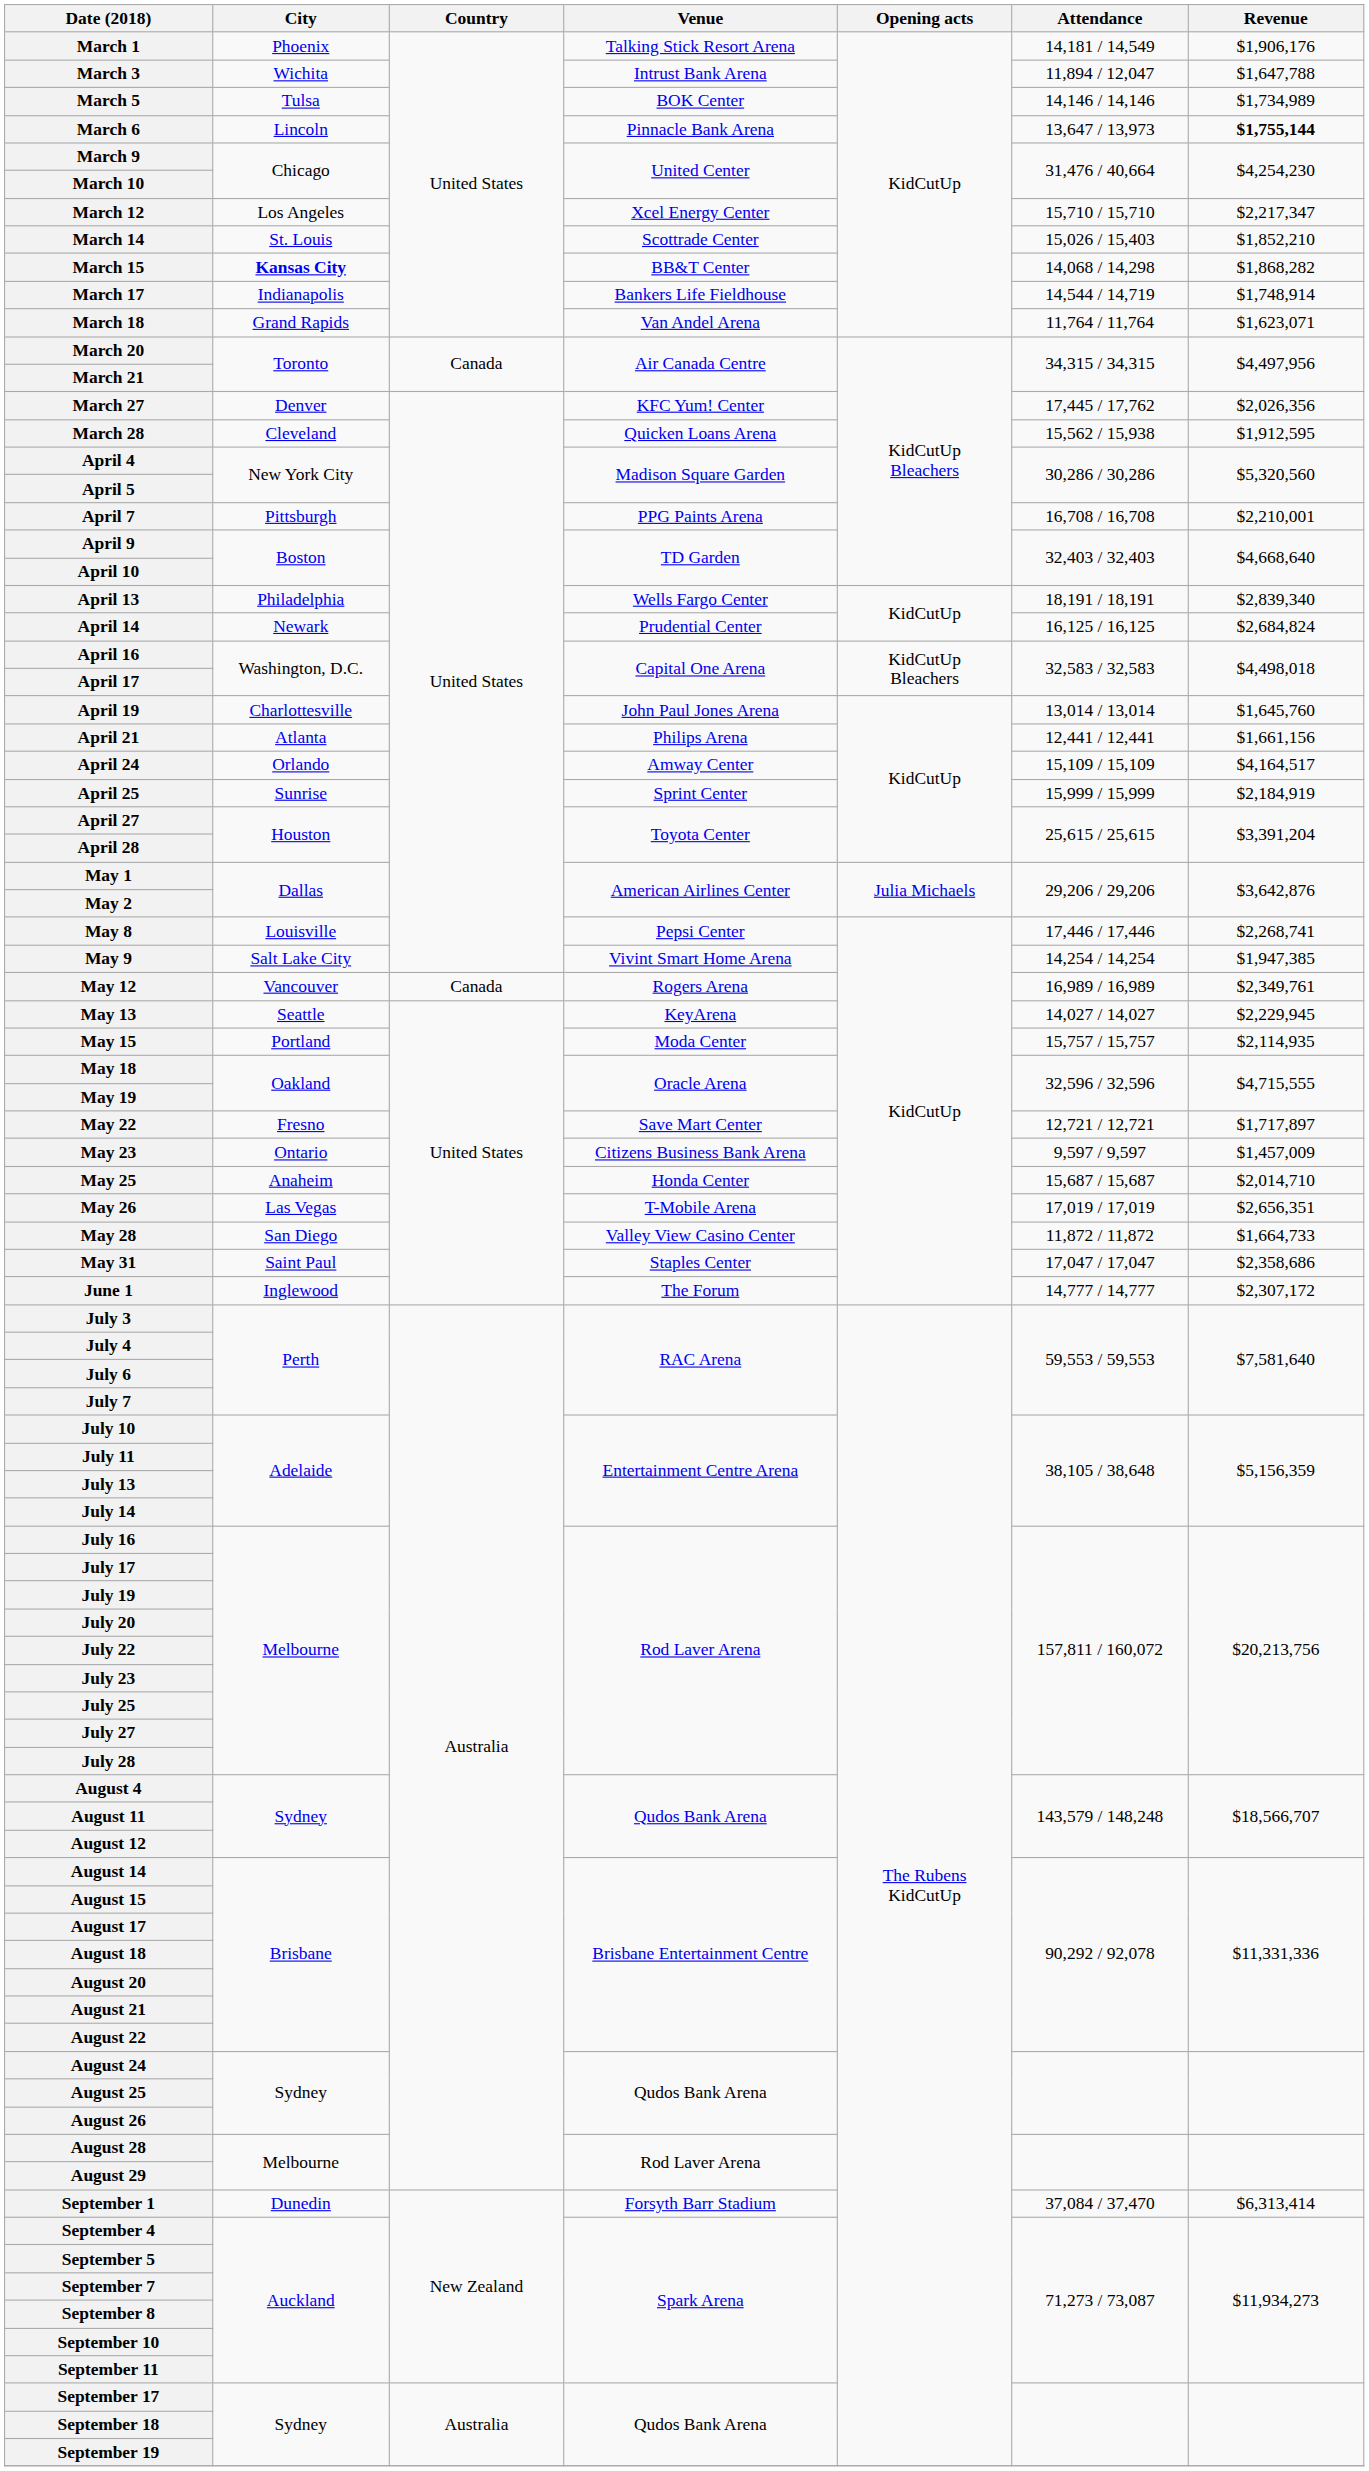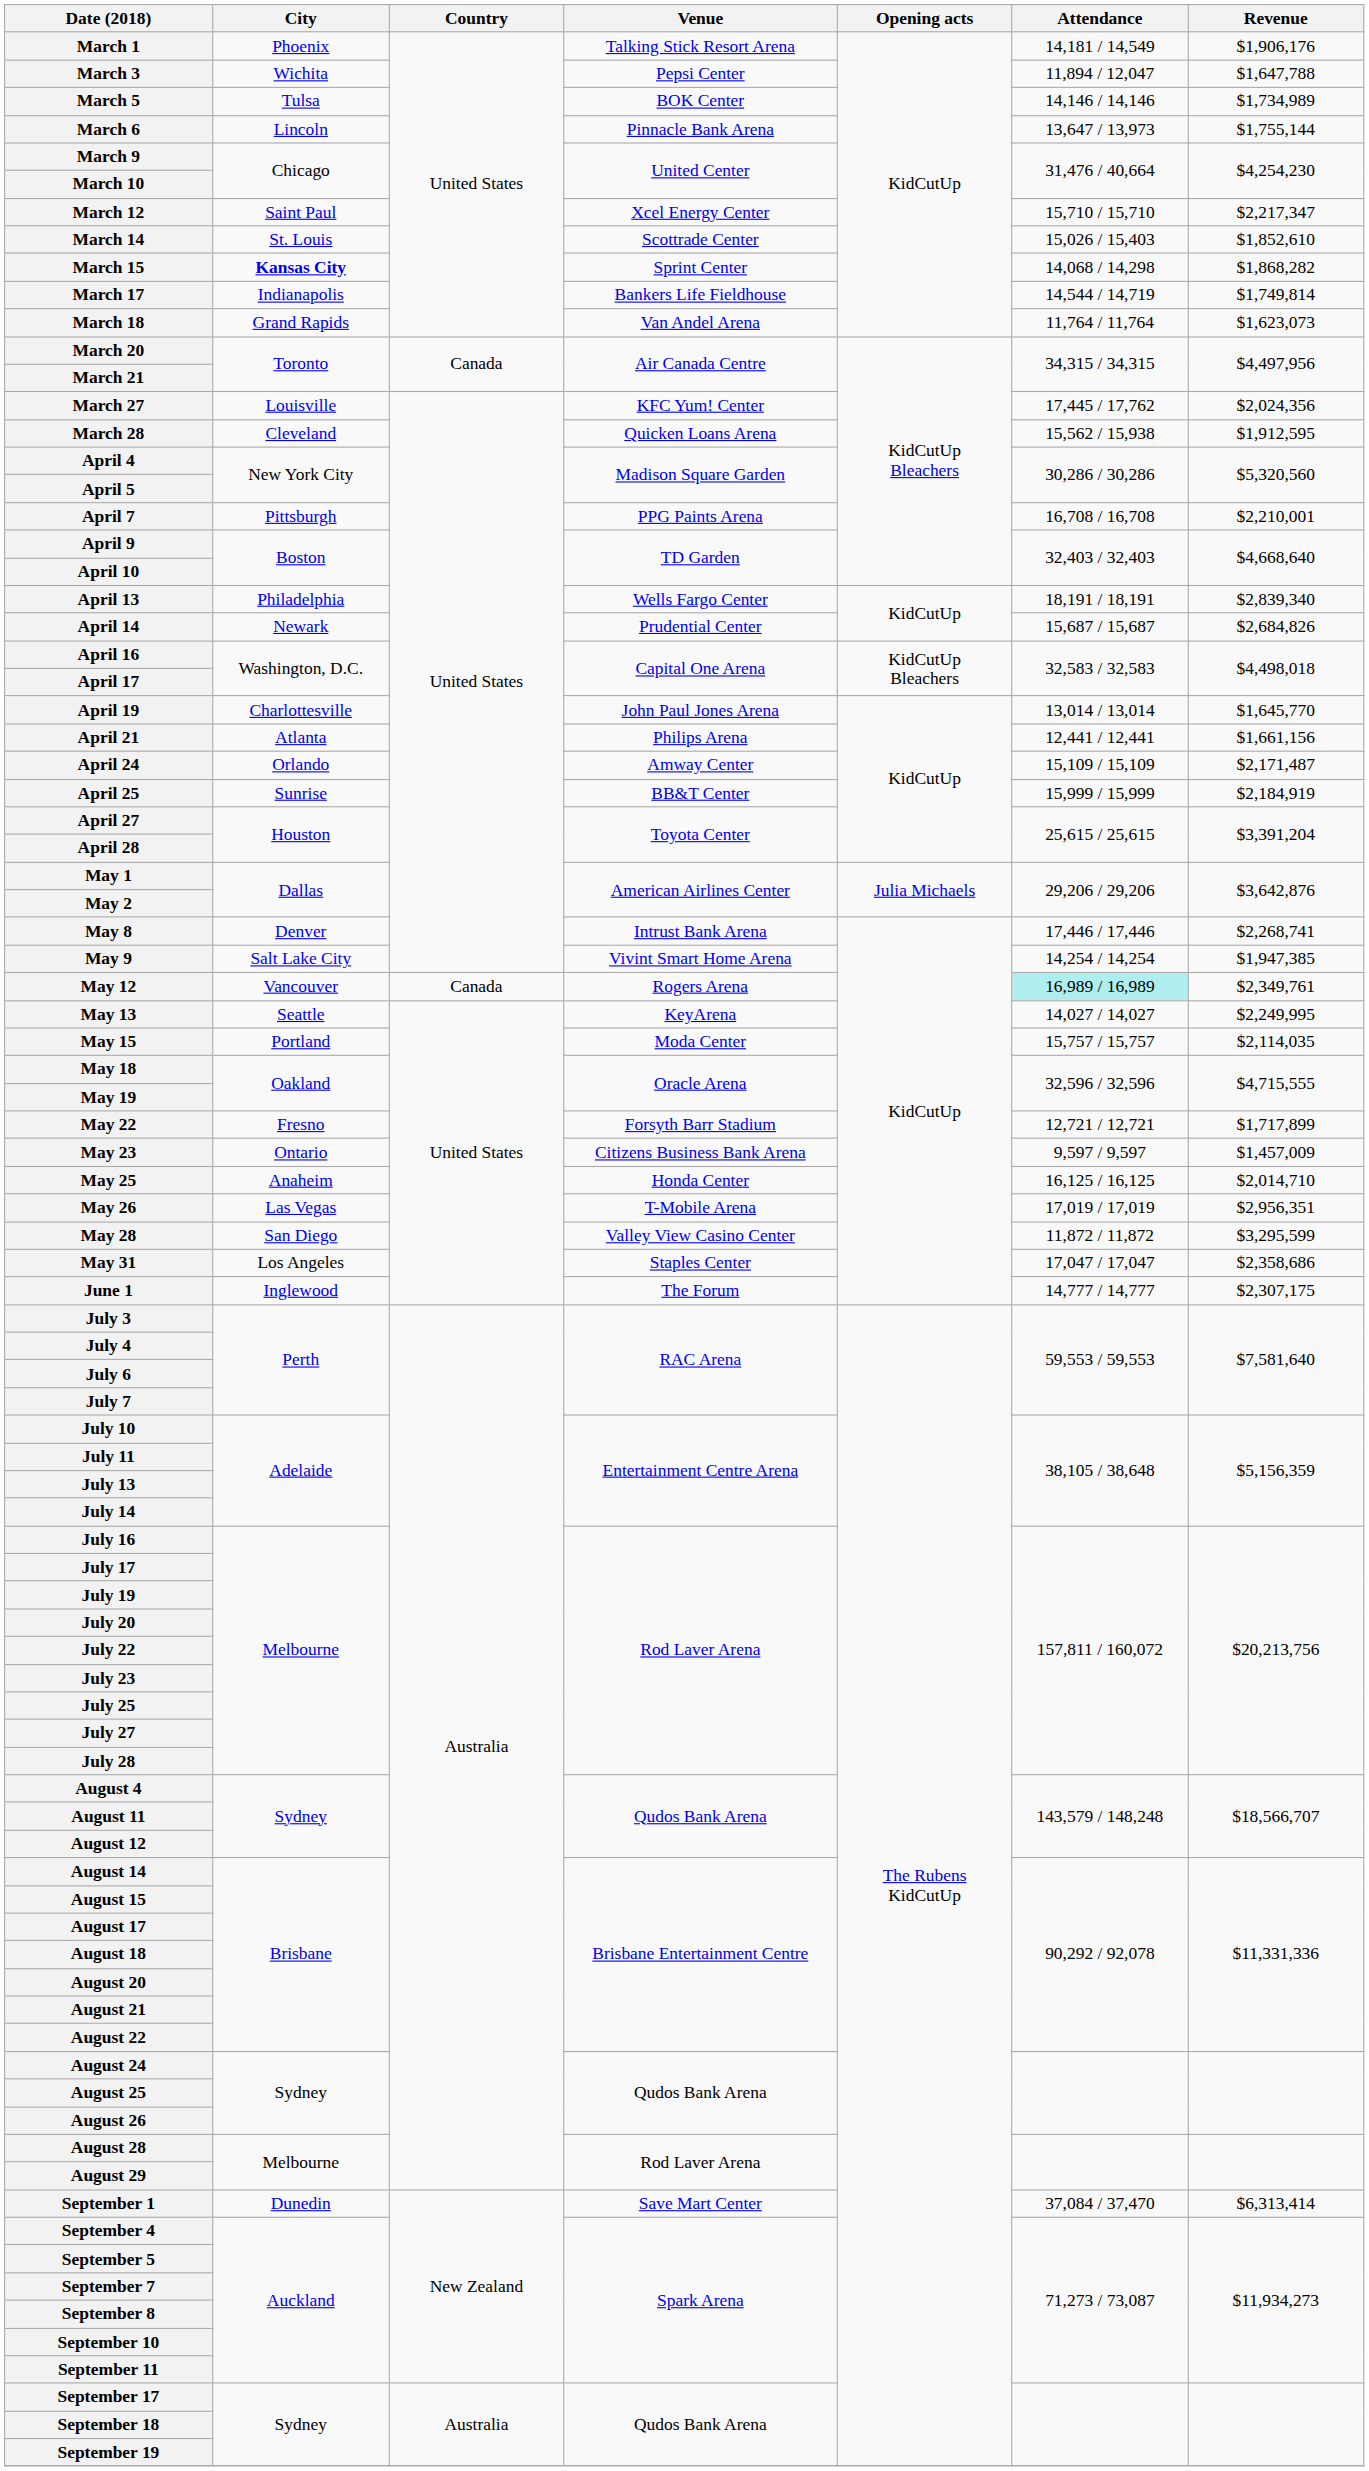March 3 | Venue: Intrust Bank Arena -> Pepsi Center
March 6 | Revenue: bold -> normal
March 12 | City: Los Angeles -> Saint Paul
March 14 | Revenue: $1,852,210 -> $1,852,610
March 15 | Venue: BB&T Center -> Sprint Center
March 17 | Revenue: $1,748,914 -> $1,749,814
March 18 | Revenue: $1,623,071 -> $1,623,073
March 27 | City: Denver -> Louisville
March 27 | Revenue: $2,026,356 -> $2,024,356
April 14 | Attendance: 16,125 / 16,125 -> 15,687 / 15,687
April 14 | Revenue: $2,684,824 -> $2,684,826
April 19 | Revenue: $1,645,760 -> $1,645,770
April 24 | Revenue: $4,164,517 -> $2,171,487
April 25 | Venue: Sprint Center -> BB&T Center
May 8 | City: Louisville -> Denver
May 8 | Venue: Pepsi Center -> Intrust Bank Arena
May 12 | Attendance: no background -> paleturquoise background
May 13 | Revenue: $2,229,945 -> $2,249,995
May 15 | Revenue: $2,114,935 -> $2,114,035
May 22 | Venue: Save Mart Center -> Forsyth Barr Stadium
May 22 | Revenue: $1,717,897 -> $1,717,899
May 25 | Attendance: 15,687 / 15,687 -> 16,125 / 16,125
May 26 | Revenue: $2,656,351 -> $2,956,351
May 28 | Revenue: $1,664,733 -> $3,295,599
May 31 | City: Saint Paul -> Los Angeles
June 1 | Revenue: $2,307,172 -> $2,307,175
September 1 | Venue: Forsyth Barr Stadium -> Save Mart Center
